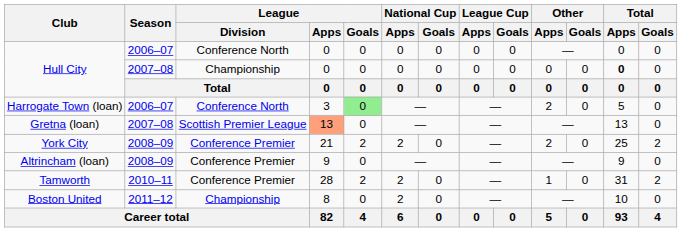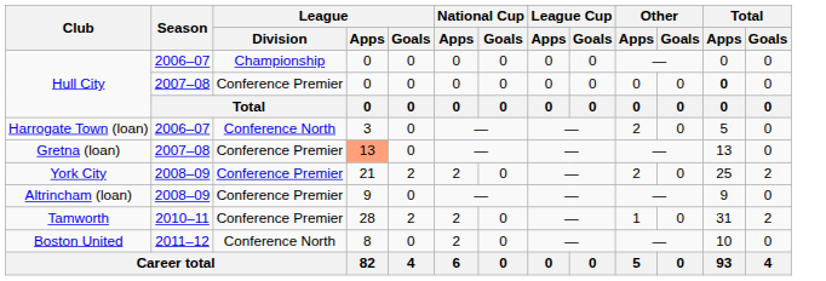Hull City / 2006–07 | League / Division: Conference North -> Championship
Hull City / 2007–08 | League / Division: Championship -> Conference Premier
Harrogate Town (loan) | League / Goals: lightgreen background -> no background
Gretna (loan) | League / Division: Scottish Premier League -> Conference Premier
Boston United | League / Division: Championship -> Conference North
